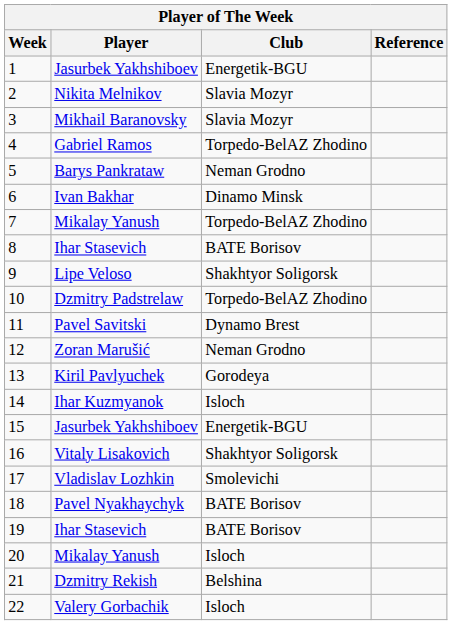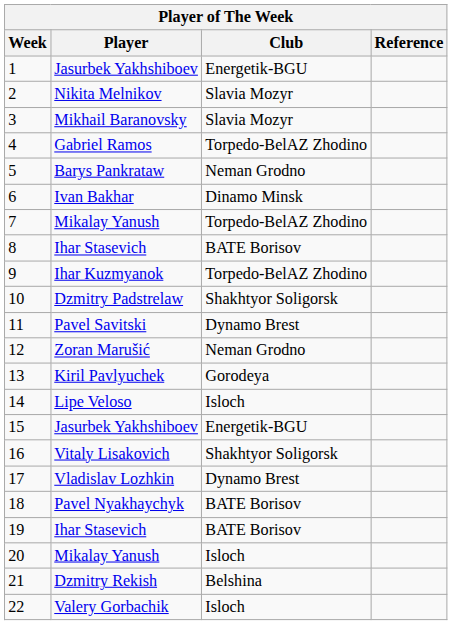9 | Player: Lipe Veloso -> Ihar Kuzmyanok
9 | Club: Shakhtyor Soligorsk -> Torpedo-BelAZ Zhodino
10 | Club: Torpedo-BelAZ Zhodino -> Shakhtyor Soligorsk
14 | Player: Ihar Kuzmyanok -> Lipe Veloso
17 | Club: Smolevichi -> Dynamo Brest
